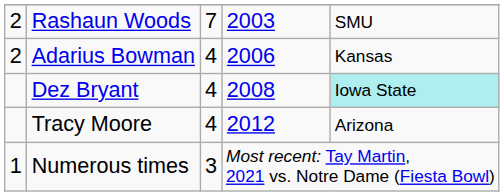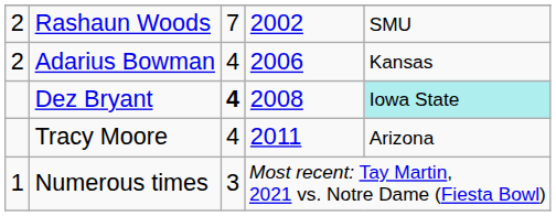Rashaun Woods | column 4: 2003 -> 2002
Dez Bryant | column 3: normal -> bold
Tracy Moore | column 4: 2012 -> 2011
